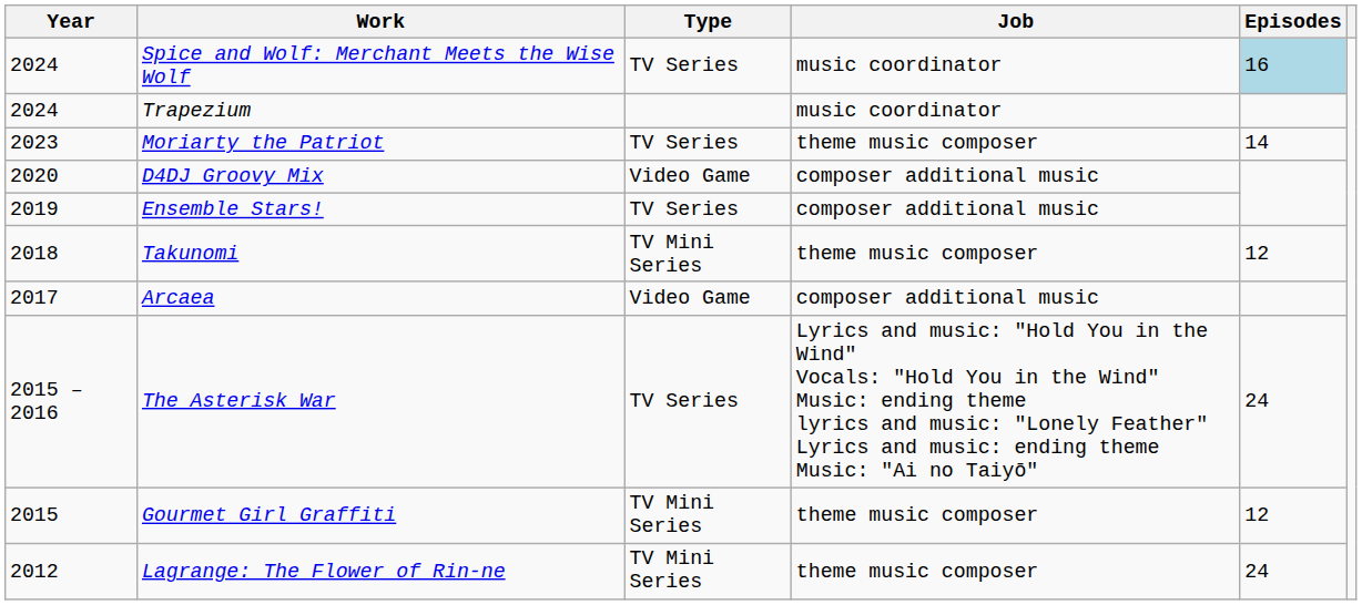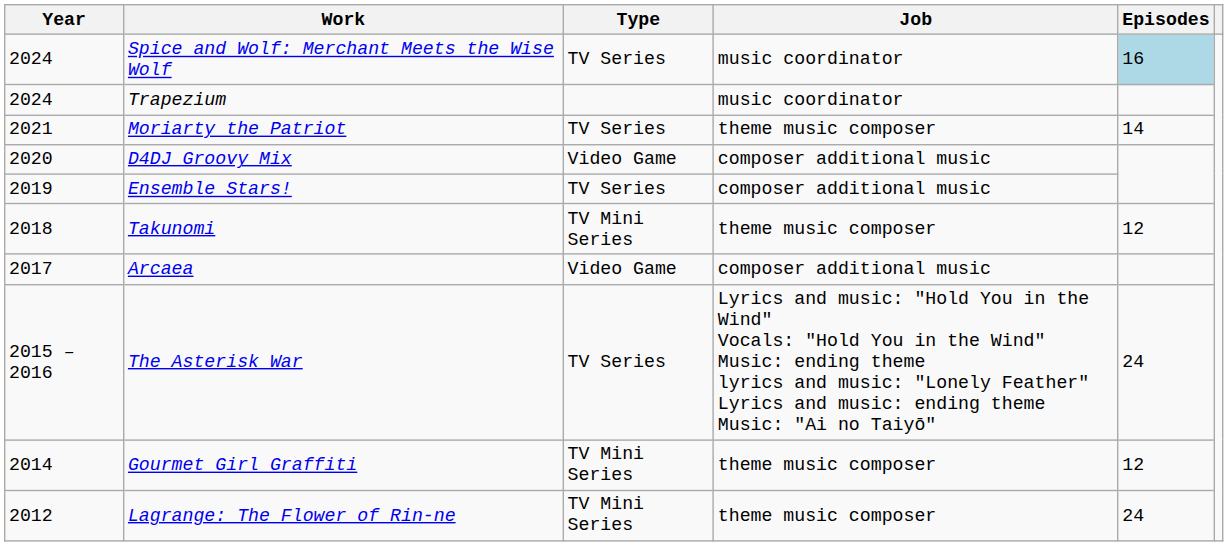Moriarty the Patriot | Year: 2023 -> 2021
Gourmet Girl Graffiti | Year: 2015 -> 2014
